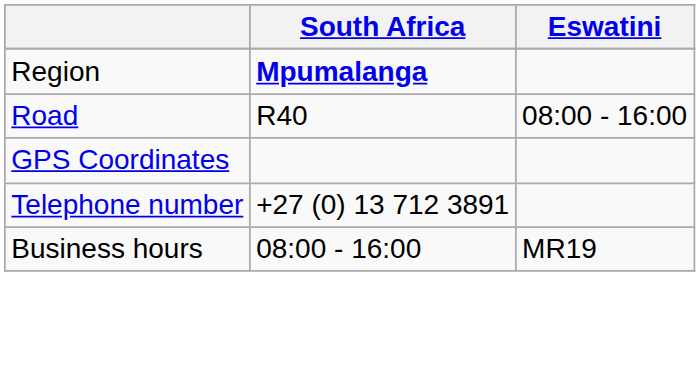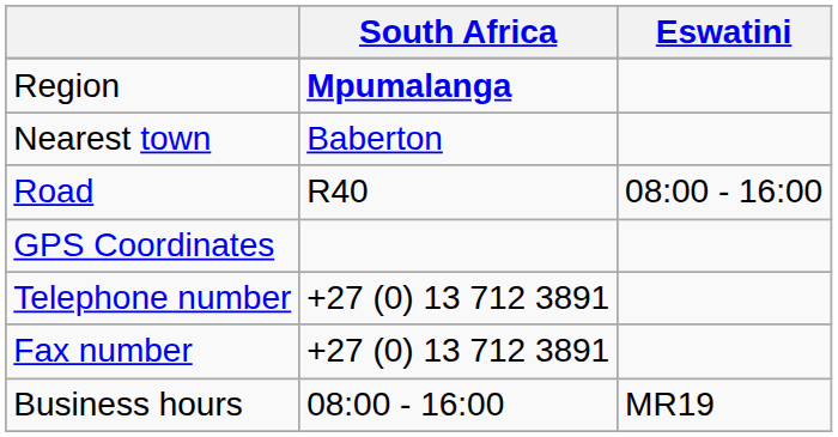+ row: Nearest town | Baberton
+ row: Fax number | +27 (0) 13 712 3891
